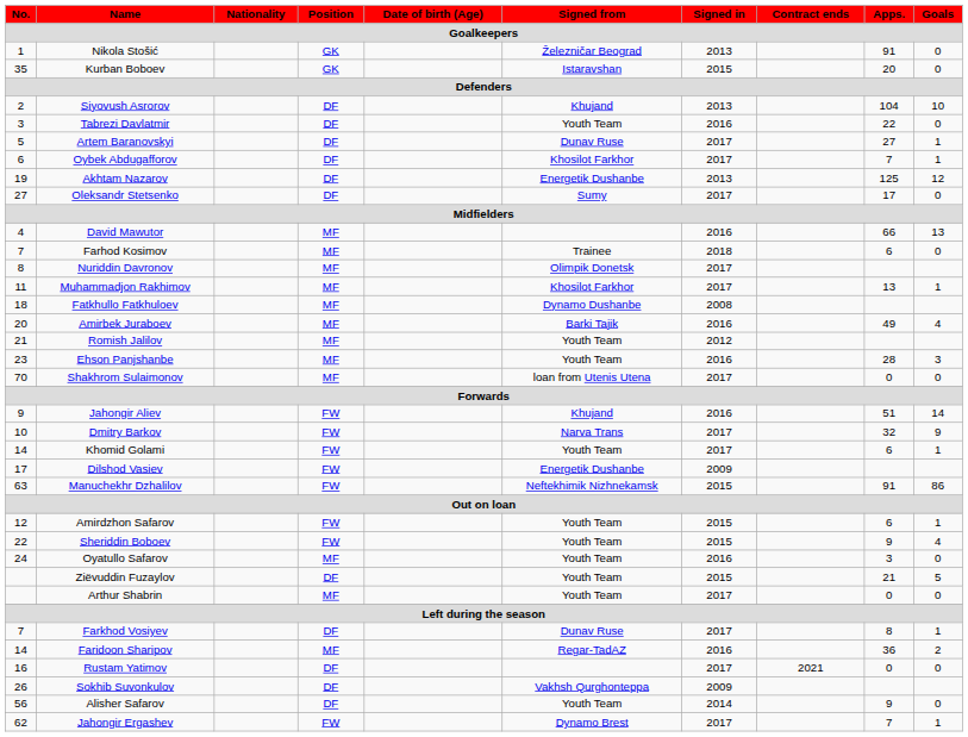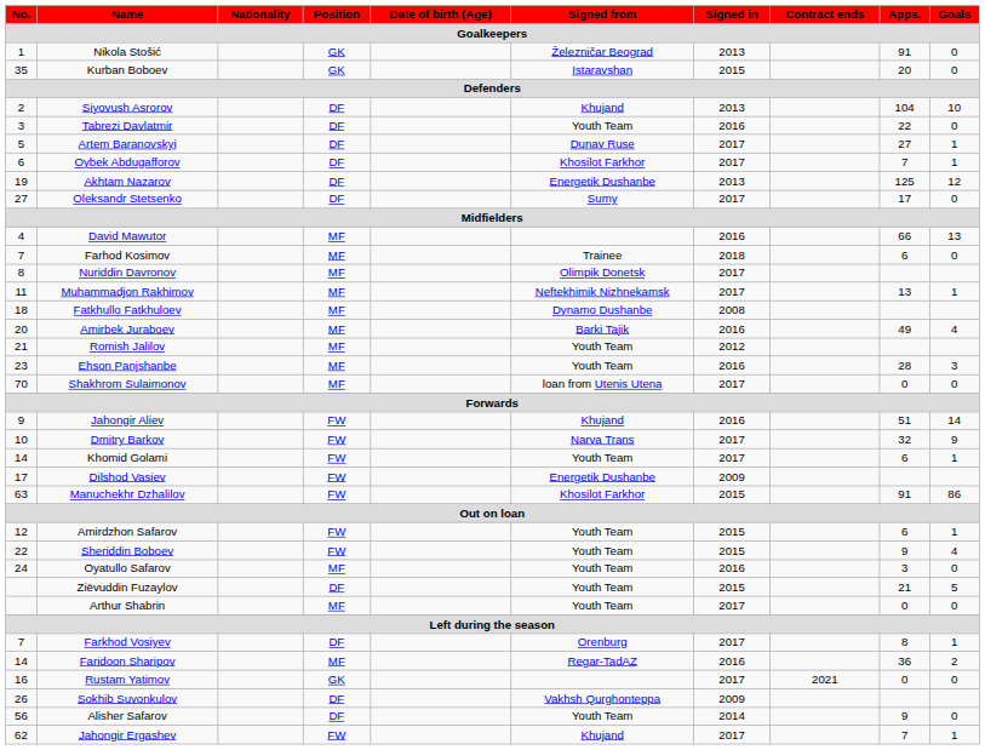Muhammadjon Rakhimov | Signed from: Khosilot Farkhor -> Neftekhimik Nizhnekamsk
Manuchekhr Dzhalilov | Signed from: Neftekhimik Nizhnekamsk -> Khosilot Farkhor
Farkhod Vosiyev | Signed from: Dunav Ruse -> Orenburg
Rustam Yatimov | Position: DF -> GK
Jahongir Ergashev | Signed from: Dynamo Brest -> Khujand
